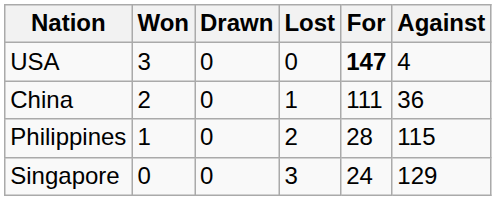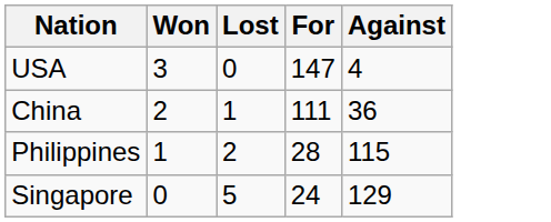- column: Drawn | 0 | 0 | 0 | 0
USA | For: bold -> normal
Singapore | Lost: 3 -> 5
